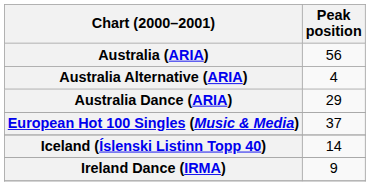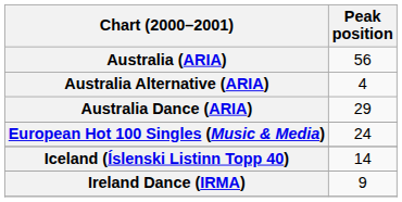European Hot 100 Singles (Music & Media) | Peak position: 37 -> 24
